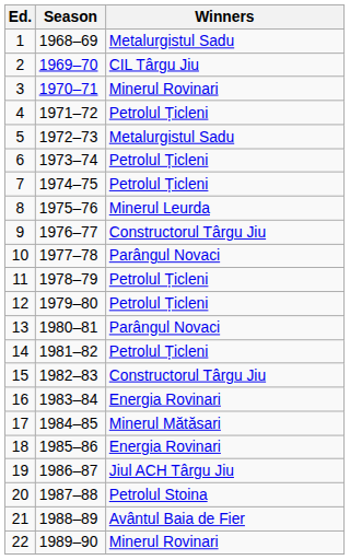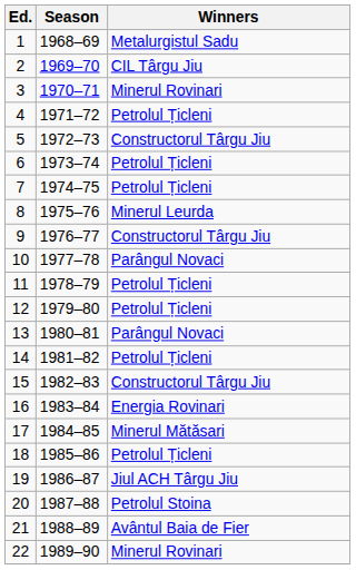5 | Winners: Metalurgistul Sadu -> Constructorul Târgu Jiu
18 | Winners: Energia Rovinari -> Petrolul Țicleni
